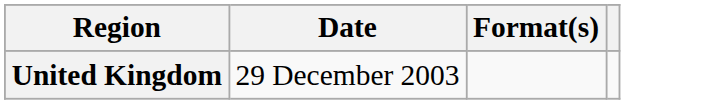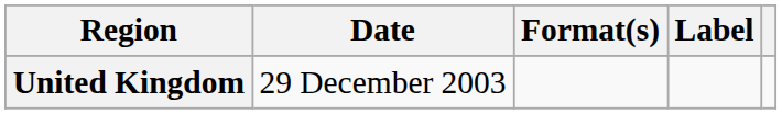+ column: Label
